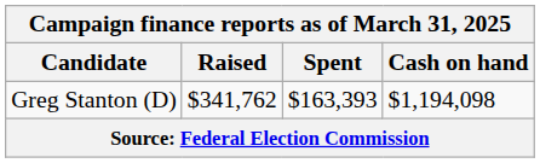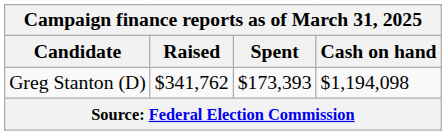Greg Stanton (D) | Spent: $163,393 -> $173,393
